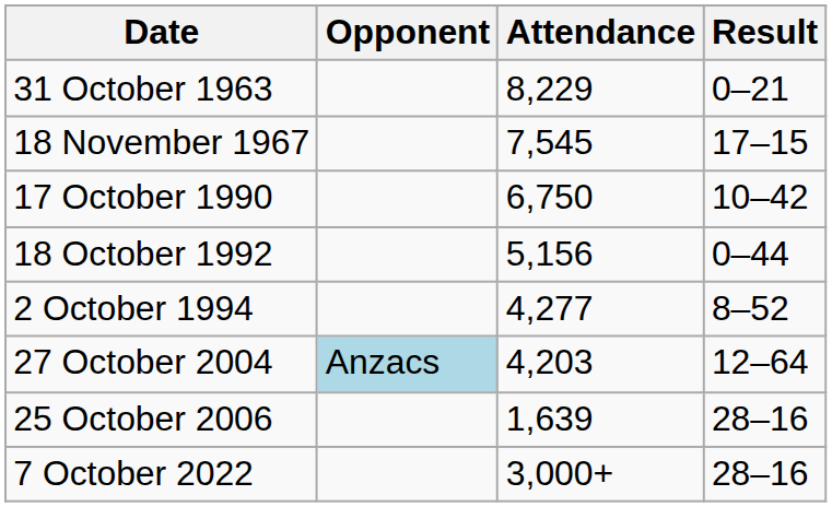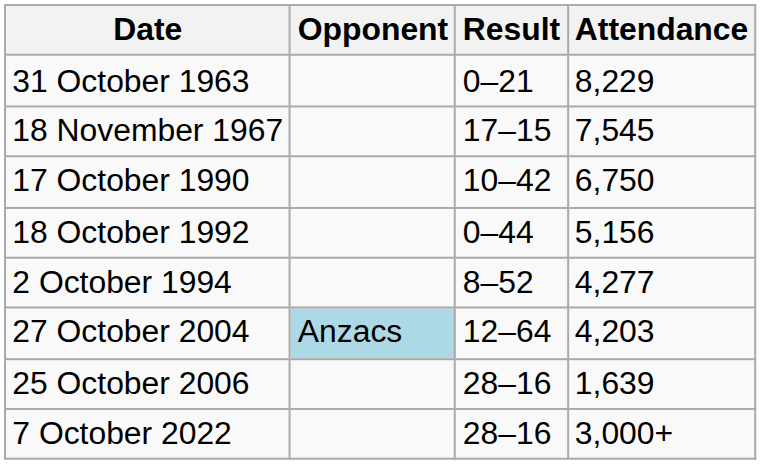columns swapped: Result <-> Attendance
